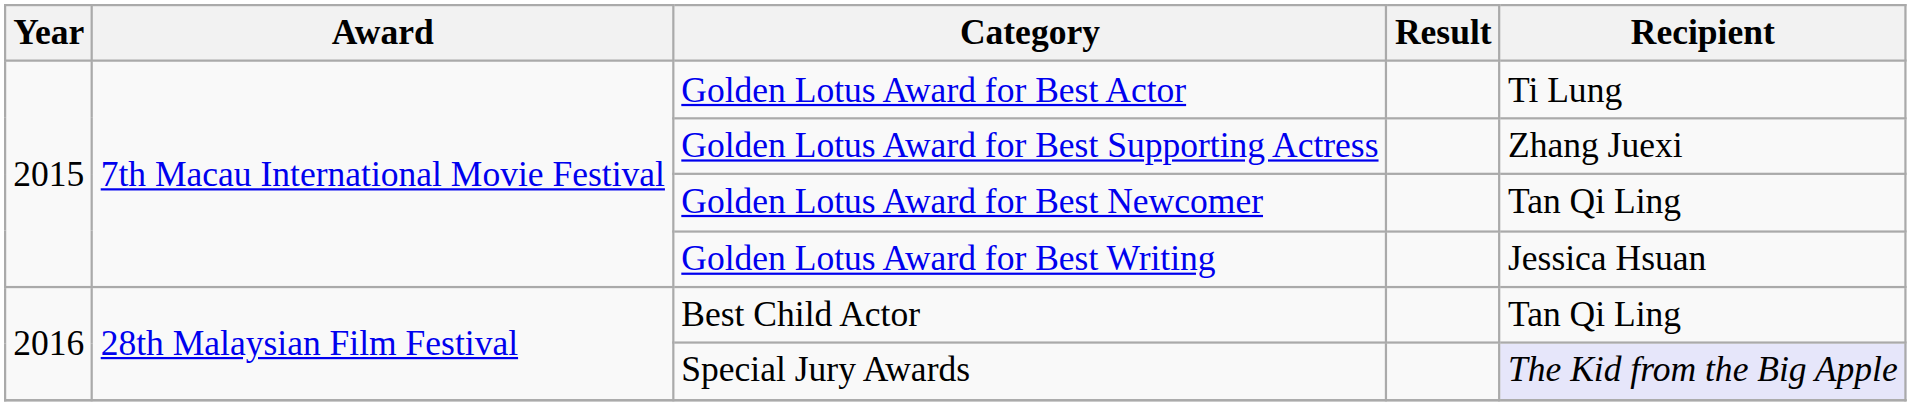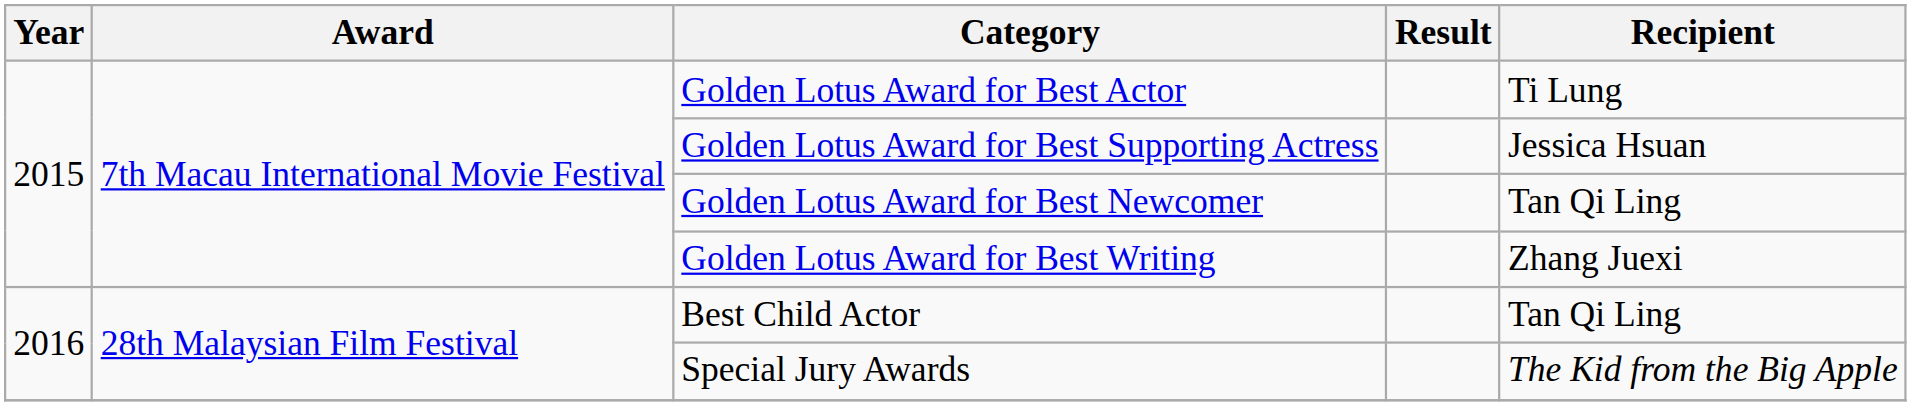Golden Lotus Award for Best Supporting Actress | Recipient: Zhang Juexi -> Jessica Hsuan
Golden Lotus Award for Best Writing | Recipient: Jessica Hsuan -> Zhang Juexi
Special Jury Awards | Recipient: lavender background -> no background
